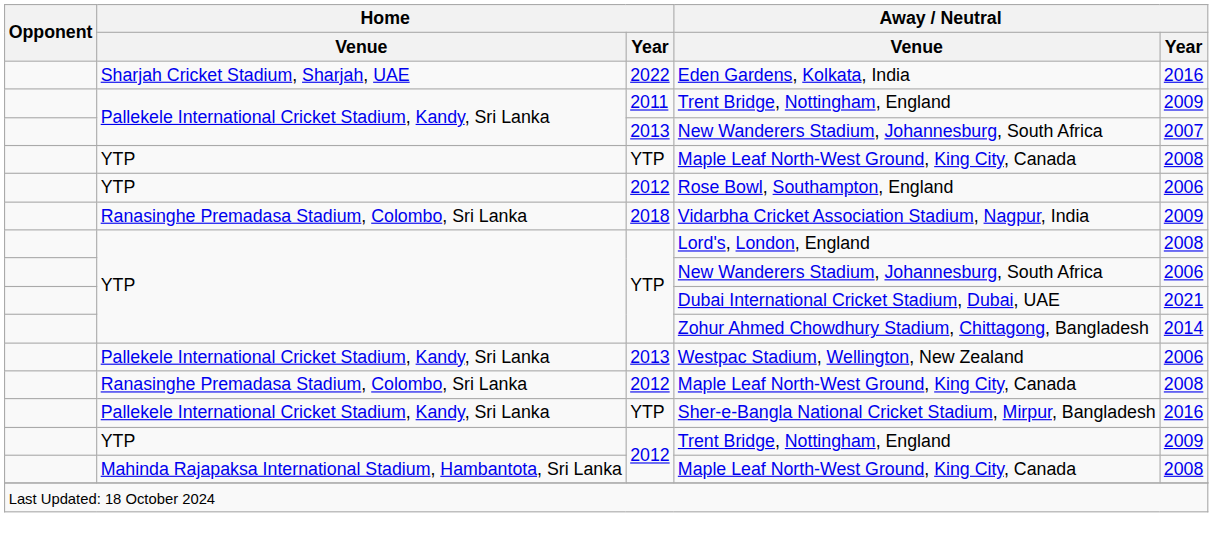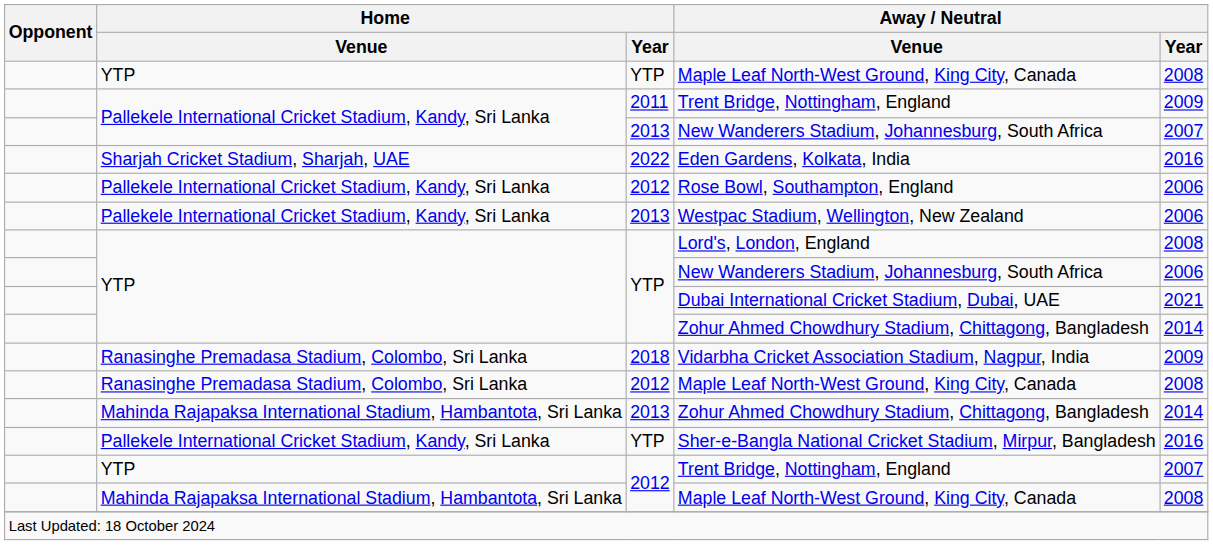rows swapped: Eden Gardens, Kolkata, India <-> YTP / Maple Leaf North-West Ground, King City, Canada
Rose Bowl, Southampton, England | Home / Venue: YTP -> Pallekele International Cricket Stadium, Kandy, Sri Lanka
rows swapped: Vidarbha Cricket Association Stadium, Nagpur, India <-> Westpac Stadium, Wellington, New Zealand
+ row: Mahinda Rajapaksa International Stadium, Hambantota, Sri Lanka | 2013 | Zohur Ahmed Chowdhury Stadium, Chittagong, Bangladesh | 2014
2012 / Trent Bridge, Nottingham, England | Away / Neutral / Year: 2009 -> 2007
